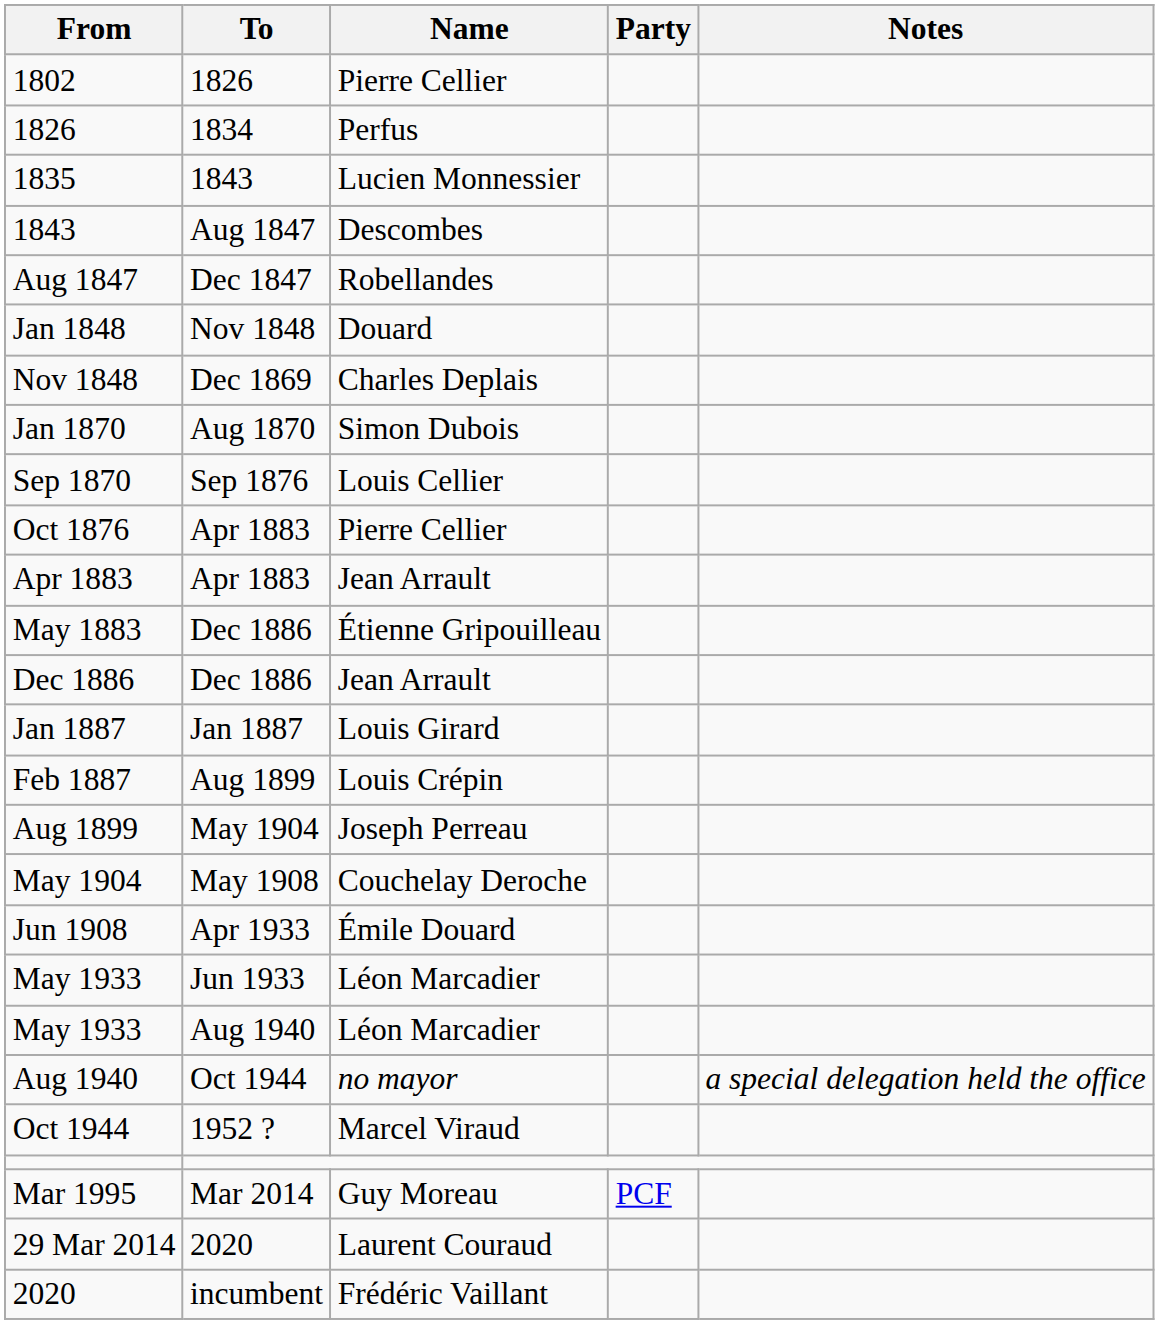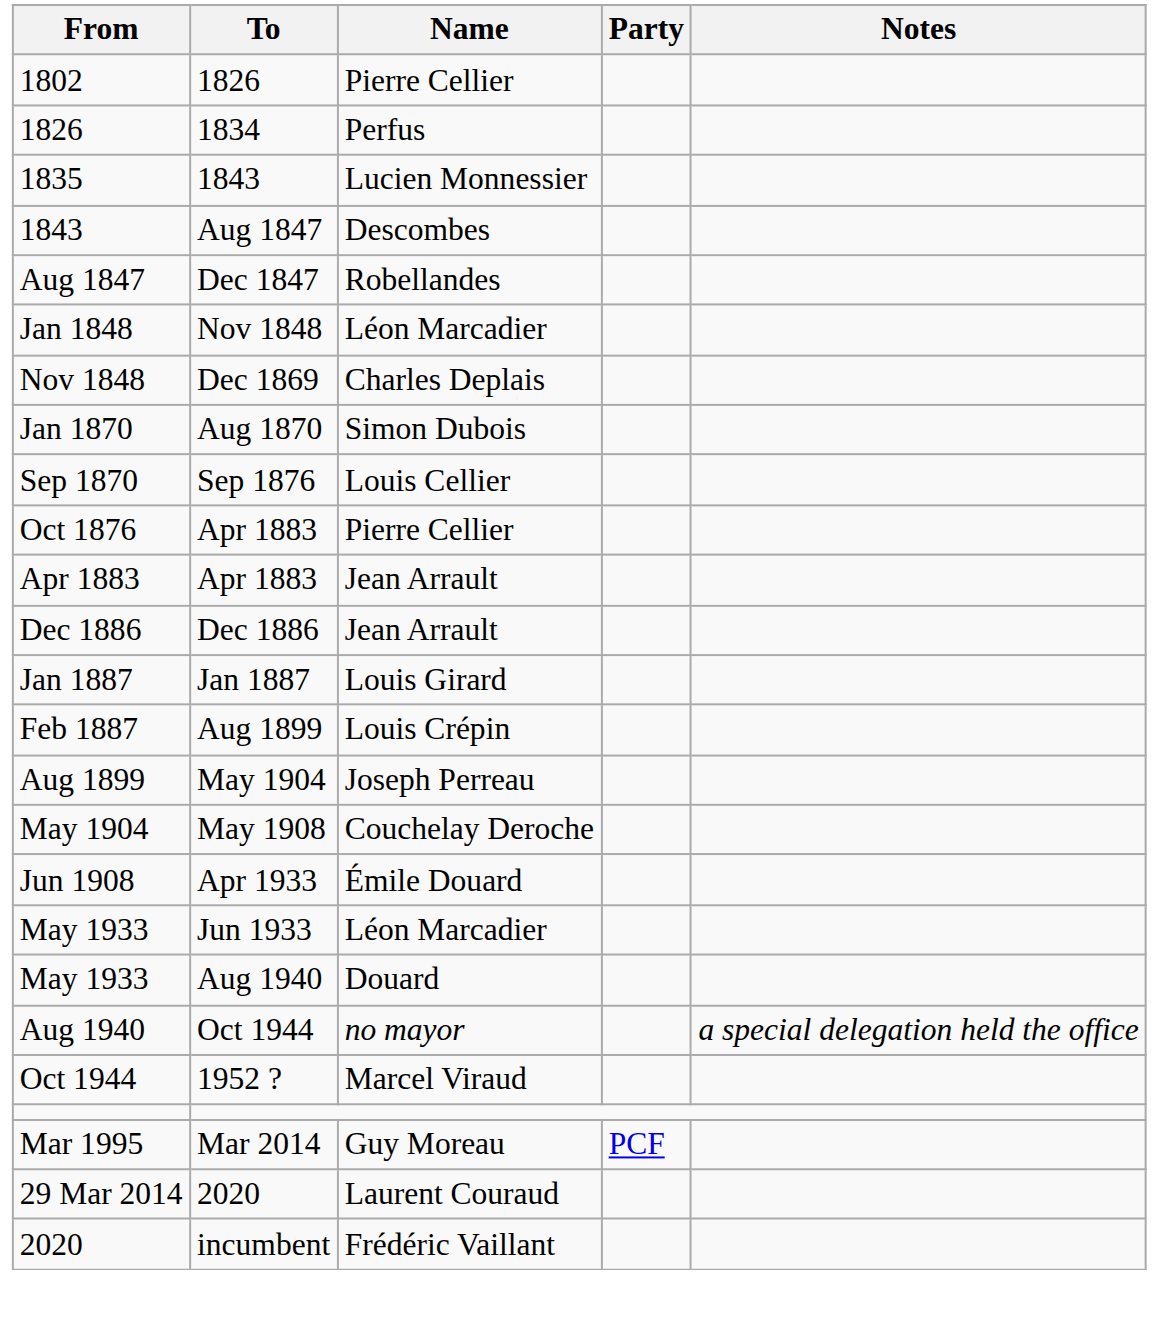Jan 1848 | Name: Douard -> Léon Marcadier
- row: May 1883 | Dec 1886 | Étienne Gripouilleau
May 1933 / Aug 1940 | Name: Léon Marcadier -> Douard
